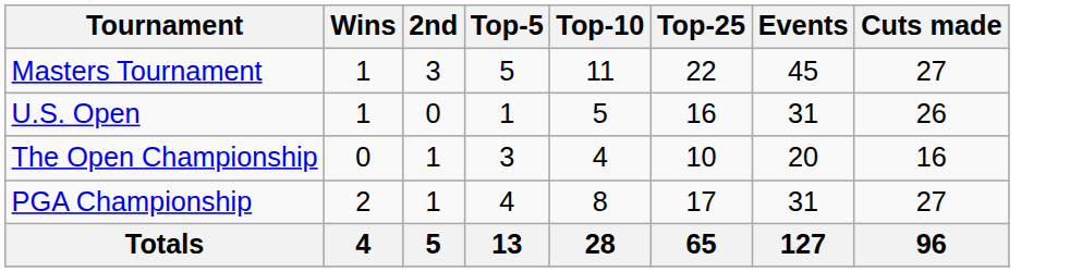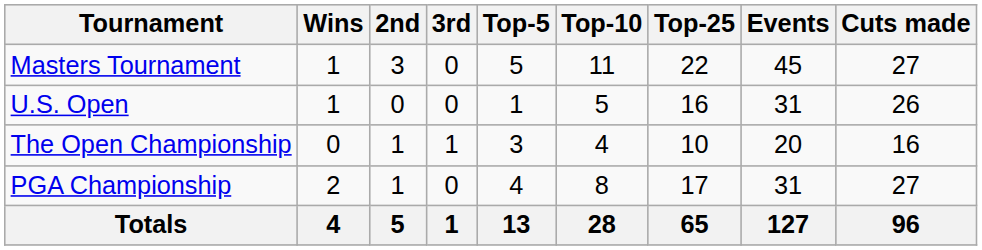+ column: 3rd | 0 | 0 | 1 | 0 | 1
